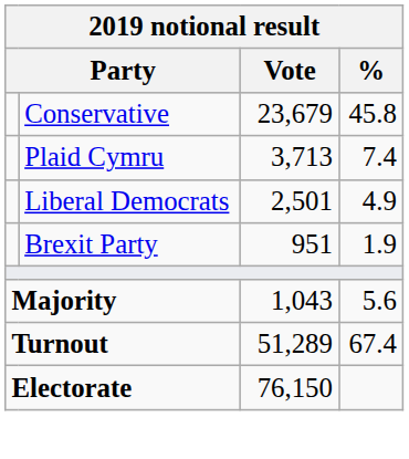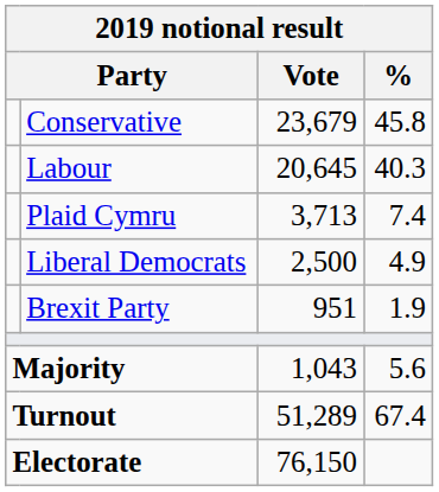+ row: Labour | 20,645 | 40.3
Liberal Democrats | Vote: 2,501 -> 2,500
